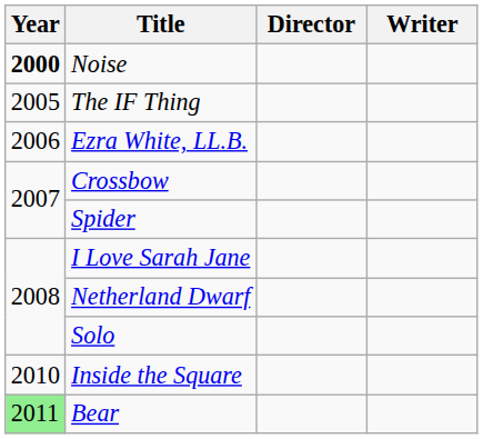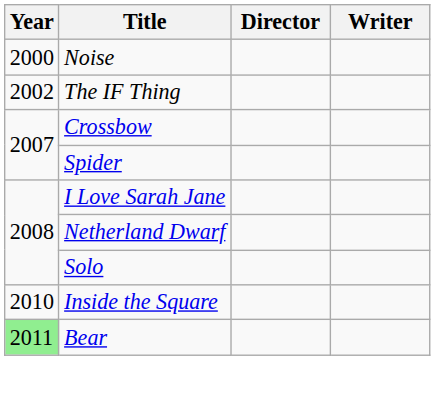Noise | Year: bold -> normal
The IF Thing | Year: 2005 -> 2002
- row: 2006 | Ezra White, LL.B.
